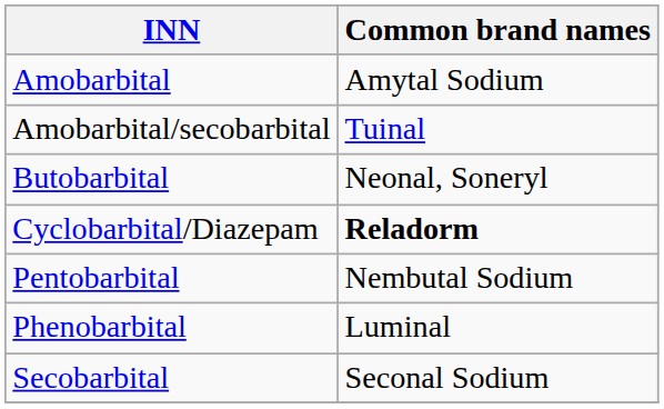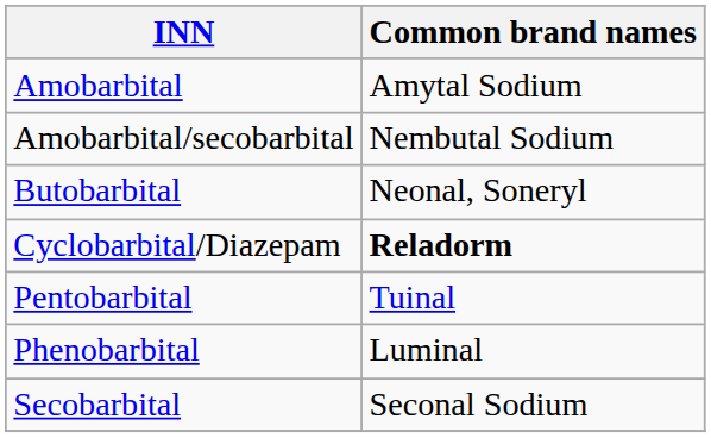Amobarbital/secobarbital | Common brand names: Tuinal -> Nembutal Sodium
Pentobarbital | Common brand names: Nembutal Sodium -> Tuinal
